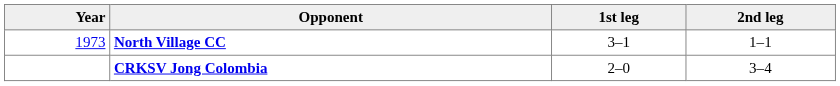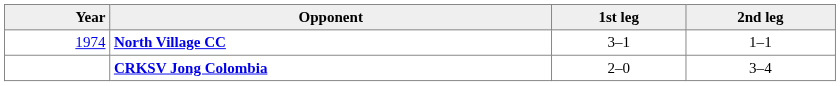North Village CC | Year: 1973 -> 1974
